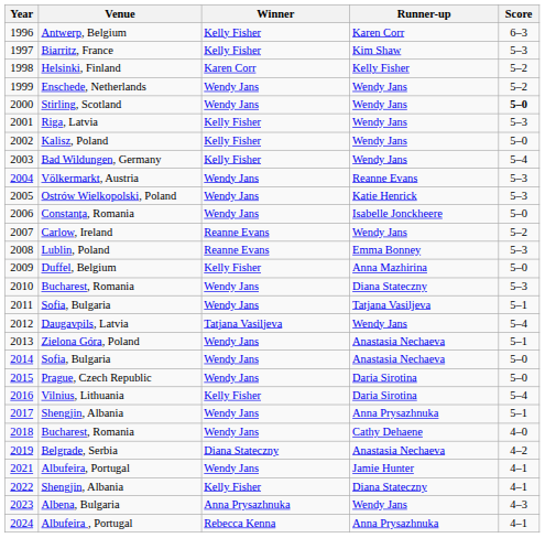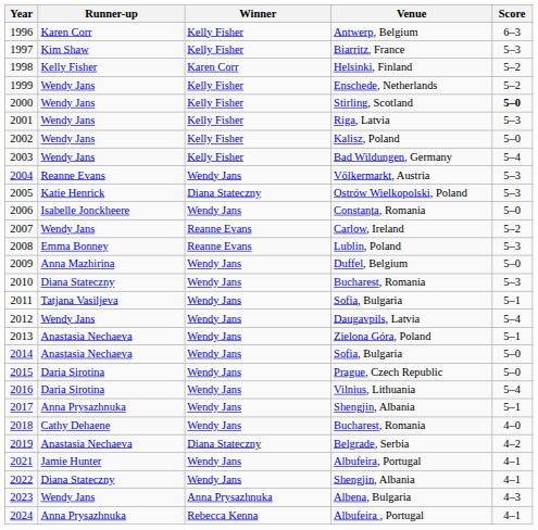columns swapped: Venue <-> Runner-up
1999 | Winner: Wendy Jans -> Kelly Fisher
2000 | Winner: Wendy Jans -> Kelly Fisher
2005 | Winner: Wendy Jans -> Diana Stateczny
2009 | Winner: Kelly Fisher -> Wendy Jans
2012 | Winner: Tatjana Vasiljeva -> Wendy Jans
2016 | Winner: Kelly Fisher -> Wendy Jans
2022 | Winner: Kelly Fisher -> Wendy Jans
